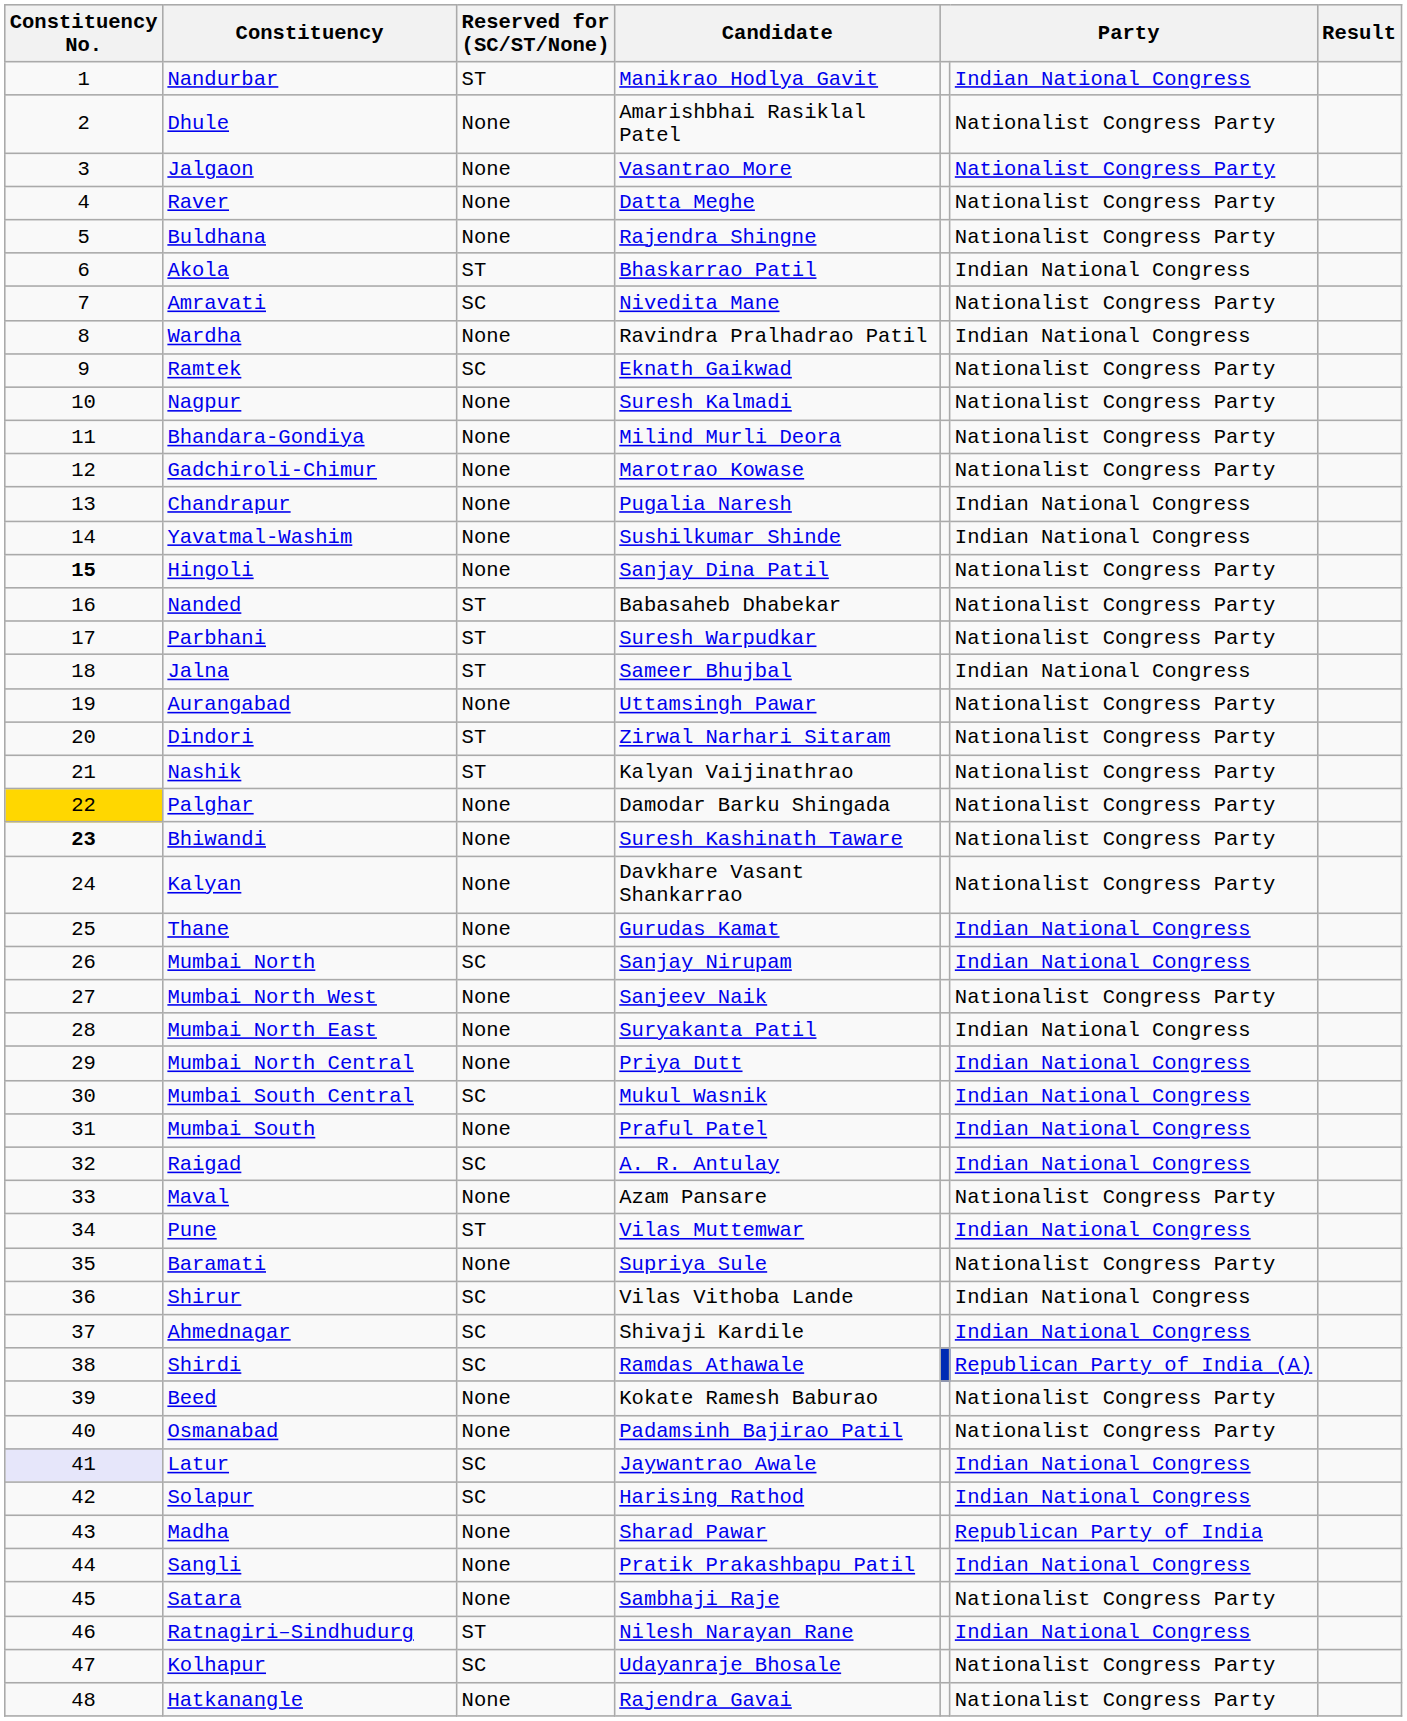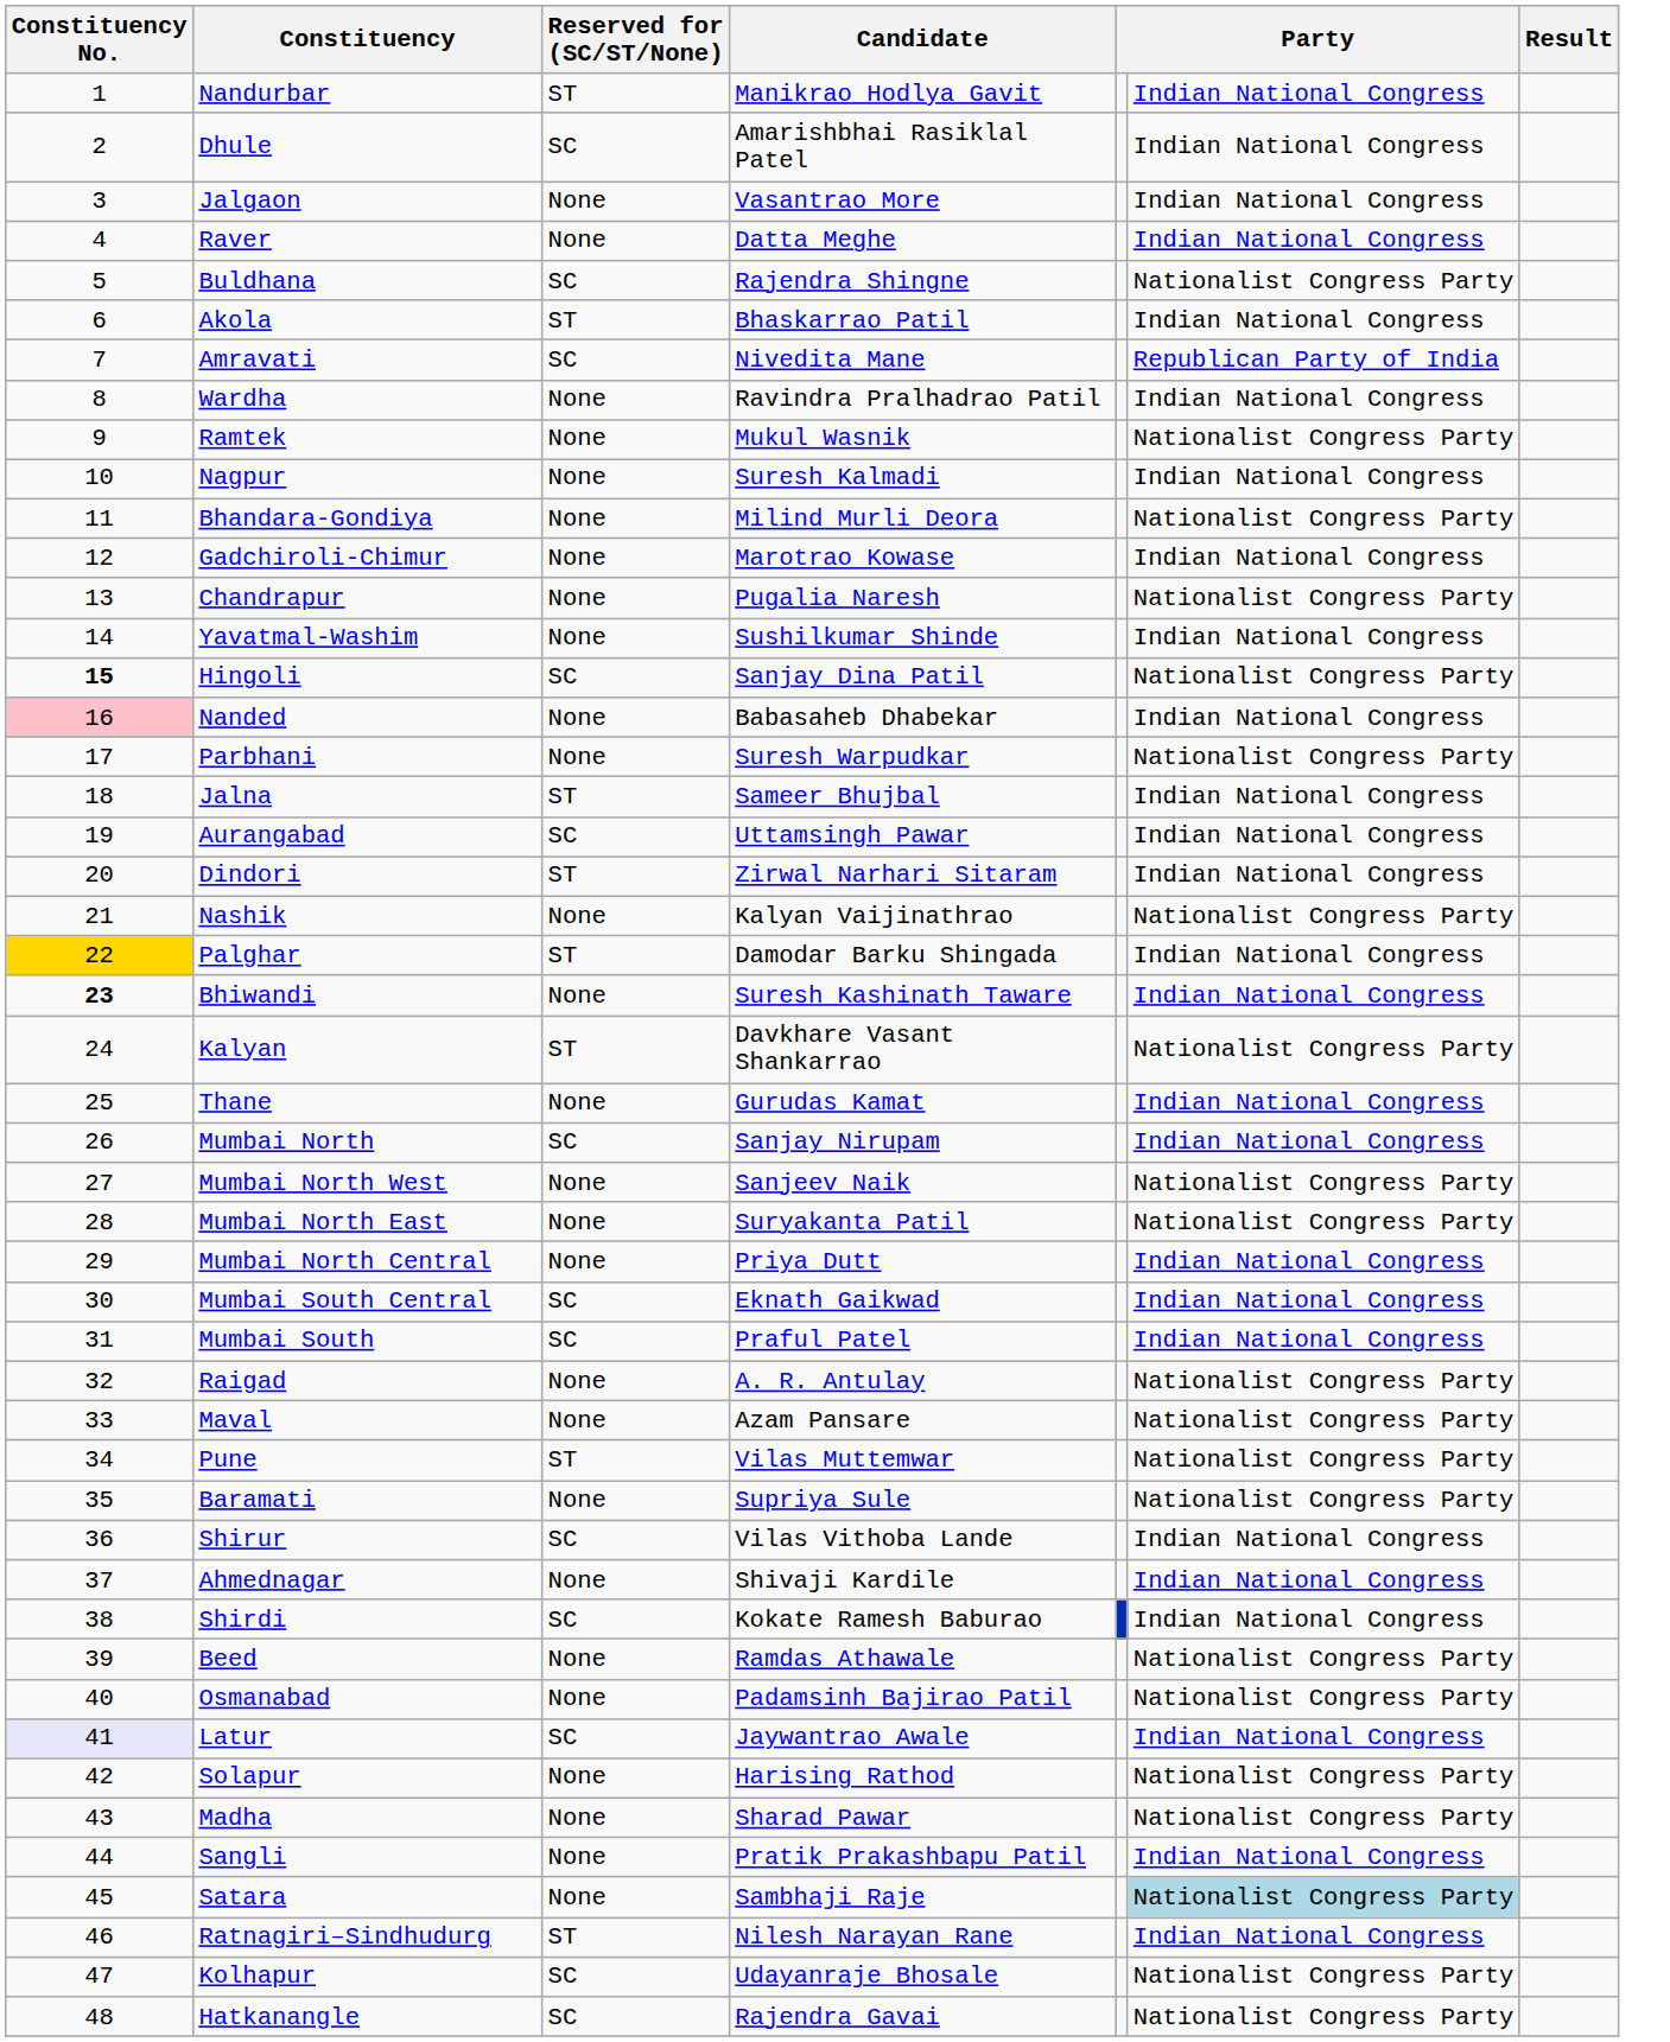Dhule | Reserved for (SC/ST/None): None -> SC
Dhule | column 6: Nationalist Congress Party -> Indian National Congress
Jalgaon | column 6: Nationalist Congress Party -> Indian National Congress
Raver | column 6: Nationalist Congress Party -> Indian National Congress
Buldhana | Reserved for (SC/ST/None): None -> SC
Amravati | column 6: Nationalist Congress Party -> Republican Party of India
Ramtek | Reserved for (SC/ST/None): SC -> None
Ramtek | Candidate: Eknath Gaikwad -> Mukul Wasnik
Nagpur | column 6: Nationalist Congress Party -> Indian National Congress
Gadchiroli-Chimur | column 6: Nationalist Congress Party -> Indian National Congress
Chandrapur | column 6: Indian National Congress -> Nationalist Congress Party
Hingoli | Reserved for (SC/ST/None): None -> SC
Nanded | Constituency No.: no background -> pink background
Nanded | Reserved for (SC/ST/None): ST -> None
Nanded | column 6: Nationalist Congress Party -> Indian National Congress
Parbhani | Reserved for (SC/ST/None): ST -> None
Aurangabad | Reserved for (SC/ST/None): None -> SC
Aurangabad | column 6: Nationalist Congress Party -> Indian National Congress
Dindori | column 6: Nationalist Congress Party -> Indian National Congress
Nashik | Reserved for (SC/ST/None): ST -> None
Palghar | Reserved for (SC/ST/None): None -> ST
Palghar | column 6: Nationalist Congress Party -> Indian National Congress
Bhiwandi | column 6: Nationalist Congress Party -> Indian National Congress
Kalyan | Reserved for (SC/ST/None): None -> ST
Mumbai North East | column 6: Indian National Congress -> Nationalist Congress Party
Mumbai South Central | Candidate: Mukul Wasnik -> Eknath Gaikwad
Mumbai South | Reserved for (SC/ST/None): None -> SC
Raigad | Reserved for (SC/ST/None): SC -> None
Raigad | column 6: Indian National Congress -> Nationalist Congress Party
Pune | column 6: Indian National Congress -> Nationalist Congress Party
Ahmednagar | Reserved for (SC/ST/None): SC -> None
Shirdi | Candidate: Ramdas Athawale -> Kokate Ramesh Baburao
Shirdi | column 6: Republican Party of India (A) -> Indian National Congress
Beed | Candidate: Kokate Ramesh Baburao -> Ramdas Athawale
Solapur | Reserved for (SC/ST/None): SC -> None
Solapur | column 6: Indian National Congress -> Nationalist Congress Party
Madha | column 6: Republican Party of India -> Nationalist Congress Party
Satara | column 6: no background -> lightblue background
Hatkanangle | Reserved for (SC/ST/None): None -> SC
